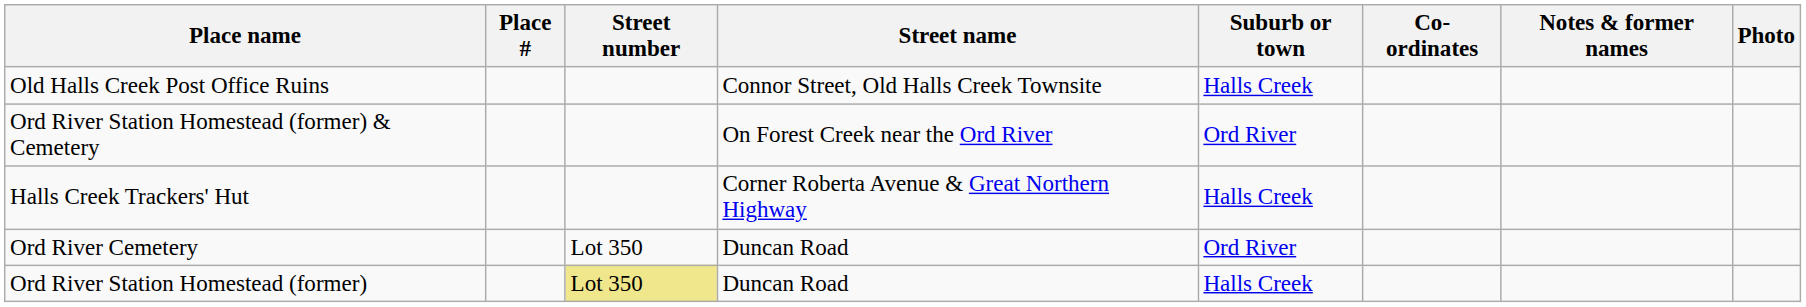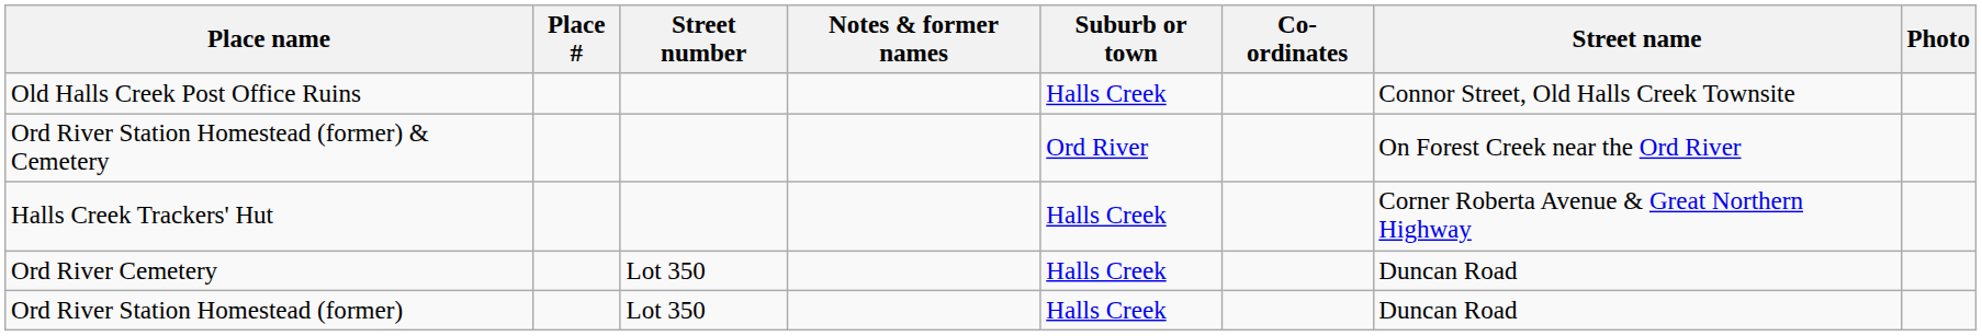columns swapped: Street name <-> Notes & former names
Ord River Cemetery | Suburb or town: Ord River -> Halls Creek
Ord River Station Homestead (former) | Street number: khaki background -> no background
